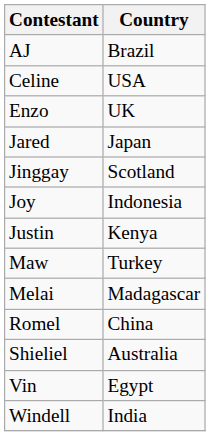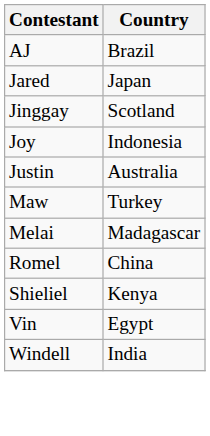- row: Celine | USA
- row: Enzo | UK
Justin | Country: Kenya -> Australia
Shieliel | Country: Australia -> Kenya
